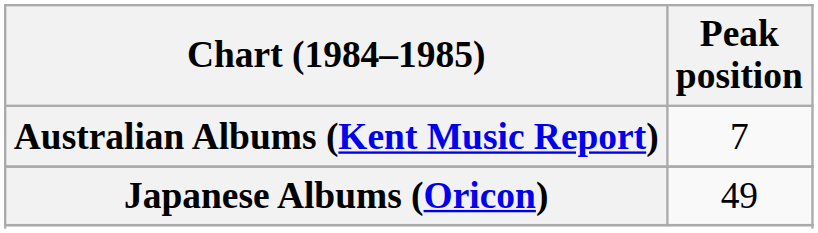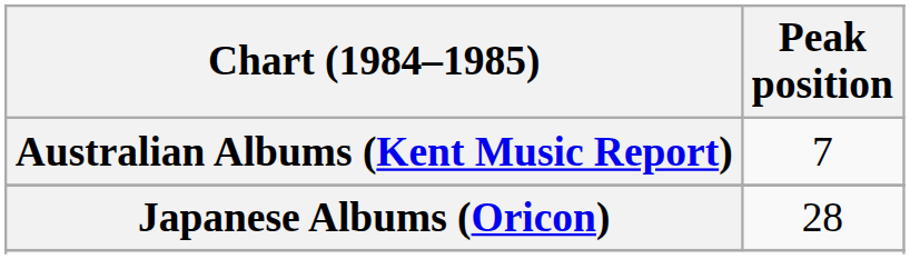Japanese Albums (Oricon) | Peak position: 49 -> 28
